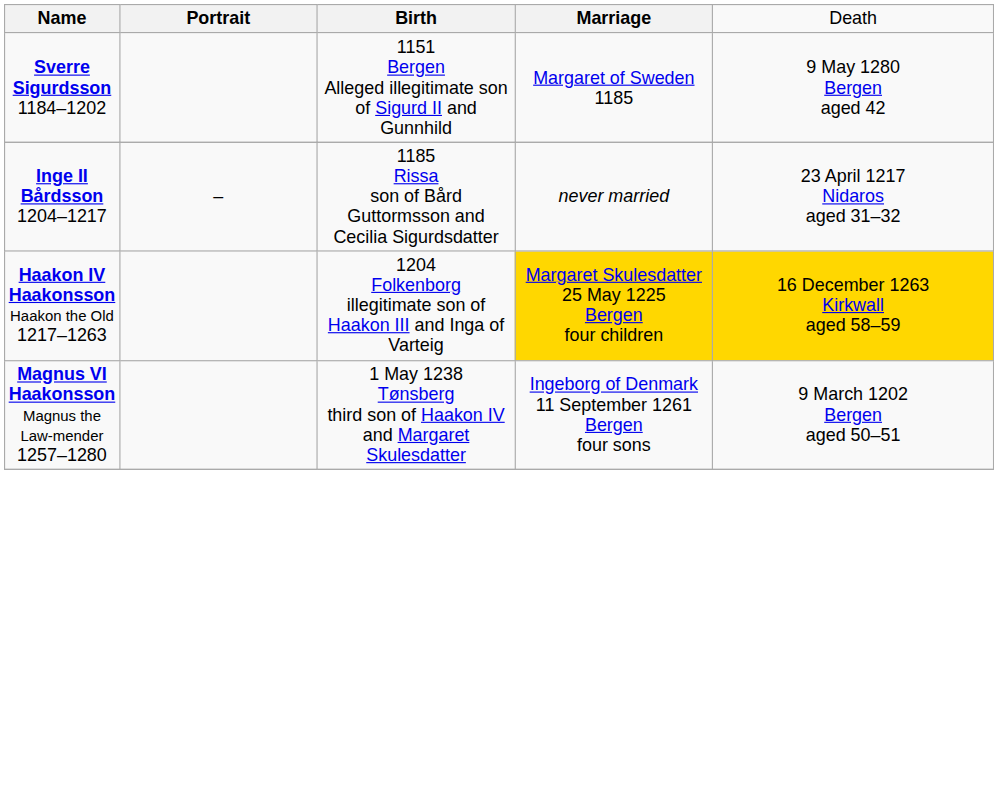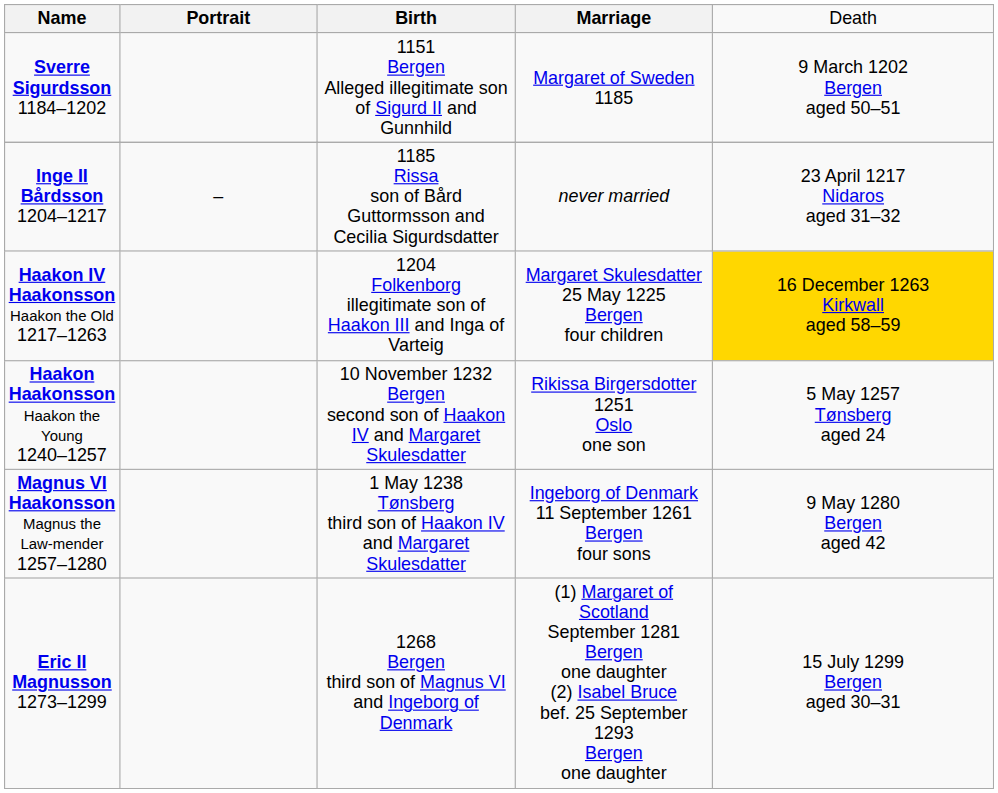Sverre Sigurdsson 1184–1202 | column 5: 9 May 1280 Bergen aged 42 -> 9 March 1202 Bergen aged 50–51
Haakon IV Haakonsson Haakon the Old 1217–1263 | column 4: gold background -> no background
+ row: Haakon Haakonsson Haakon the Young 1240–1257 | 10 November 1232 Bergen second son of Haakon IV and Margaret Skulesdatter | Rikissa Birgersdotter 1251 Oslo one son | 5 May 1257 Tønsberg aged 24
Magnus VI Haakonsson Magnus the Law-mender 1257–1280 | column 5: 9 March 1202 Bergen aged 50–51 -> 9 May 1280 Bergen aged 42
+ row: Eric II Magnusson 1273–1299 | 1268 Bergen third son of Magnus VI and Ingeborg of Denmark | (1) Margaret of Scotland September 1281 Bergen one daughter (2) Isabel Bruce bef. 25 September 1293 Bergen one daughter | 15 July 1299 Bergen aged 30–31
